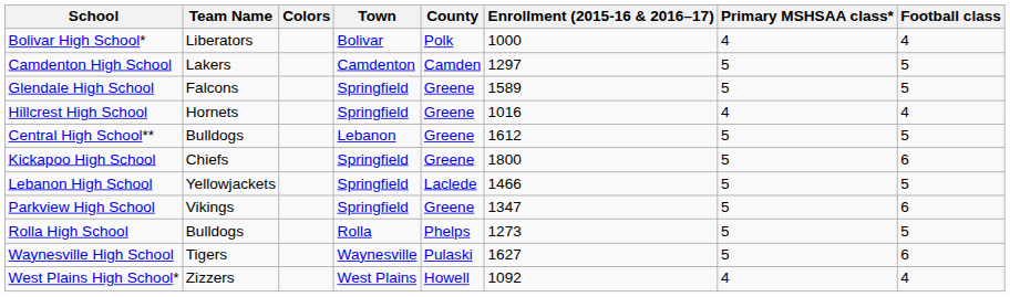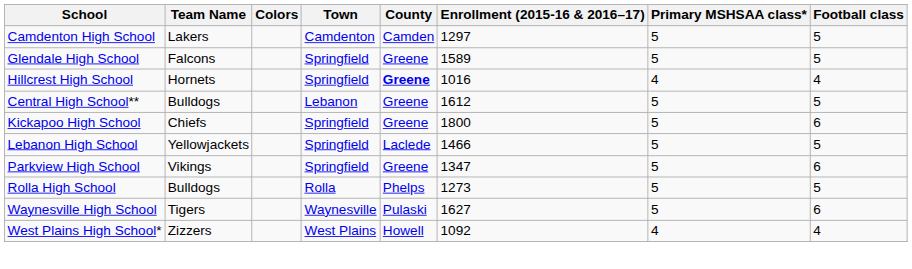- row: Bolivar High School* | Liberators | Bolivar | Polk | 1000 | 4 | 4
Hillcrest High School | County: normal -> bold
